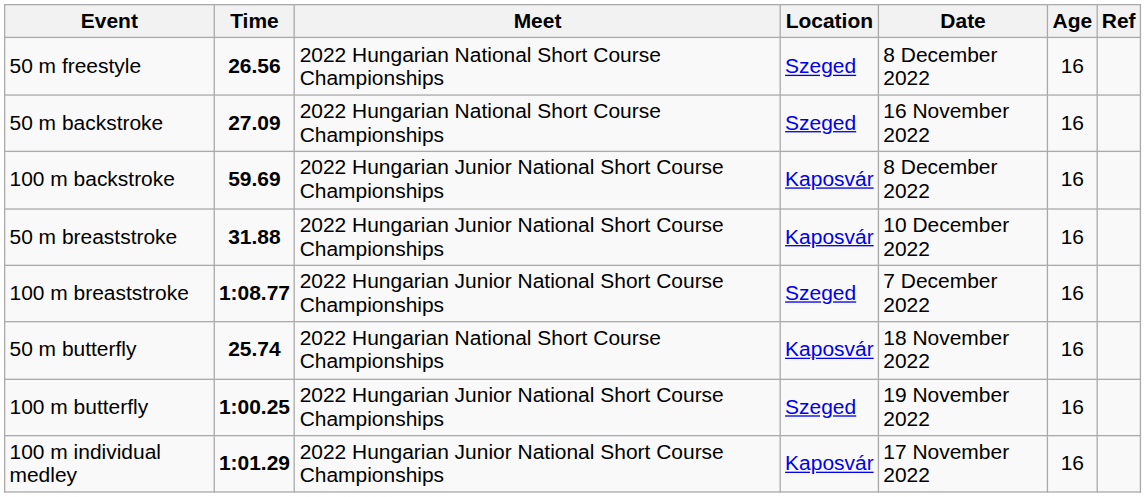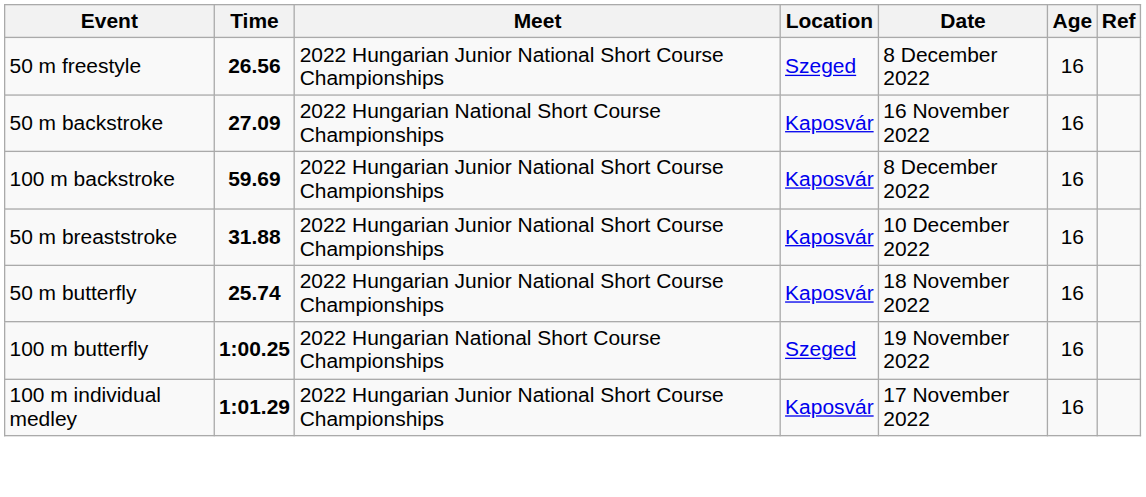50 m freestyle | Meet: 2022 Hungarian National Short Course Championships -> 2022 Hungarian Junior National Short Course Championships
50 m backstroke | Location: Szeged -> Kaposvár
- row: 100 m breaststroke | 1:08.77 | 2022 Hungarian Junior National Short Course Championships | Szeged | 7 December 2022 | 16
50 m butterfly | Meet: 2022 Hungarian National Short Course Championships -> 2022 Hungarian Junior National Short Course Championships
100 m butterfly | Meet: 2022 Hungarian Junior National Short Course Championships -> 2022 Hungarian National Short Course Championships
